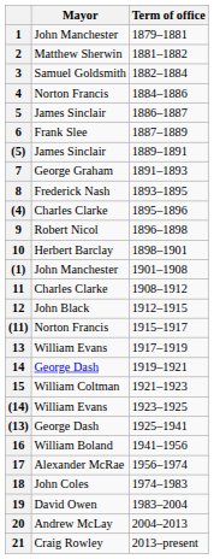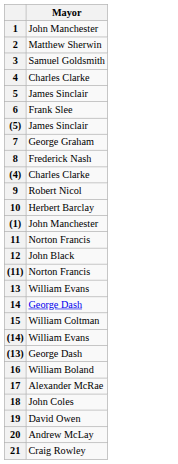- column: Term of office | 1879–1881 | 1881–1882 | 1882–1884 | 1884–1886 | 1886–1887 | 1887–1889 | 1889–1891 | 1891–1893 | 1893–1895 | 1895–1896 | 1896–1898 | 1898–1901 | 1901–1908 | 1908–1912 | 1912–1915 | 1915–1917 | 1917–1919 | 1919–1921 | 1921–1923 | 1923–1925 | 1925–1941 | 1941–1956 | 1956–1974 | 1974–1983 | 1983–2004 | 2004–2013 | 2013–present
4 | Mayor: Norton Francis -> Charles Clarke
11 | Mayor: Charles Clarke -> Norton Francis
